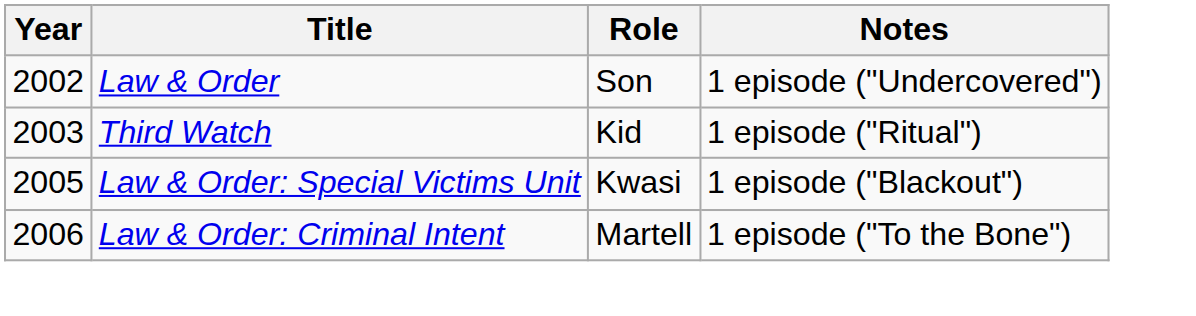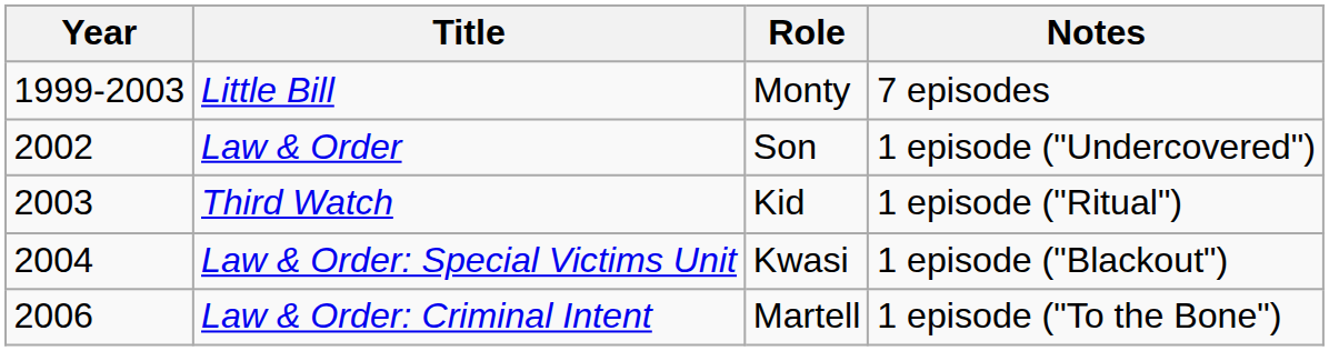+ row: 1999-2003 | Little Bill | Monty | 7 episodes
Law & Order: Special Victims Unit | Year: 2005 -> 2004
